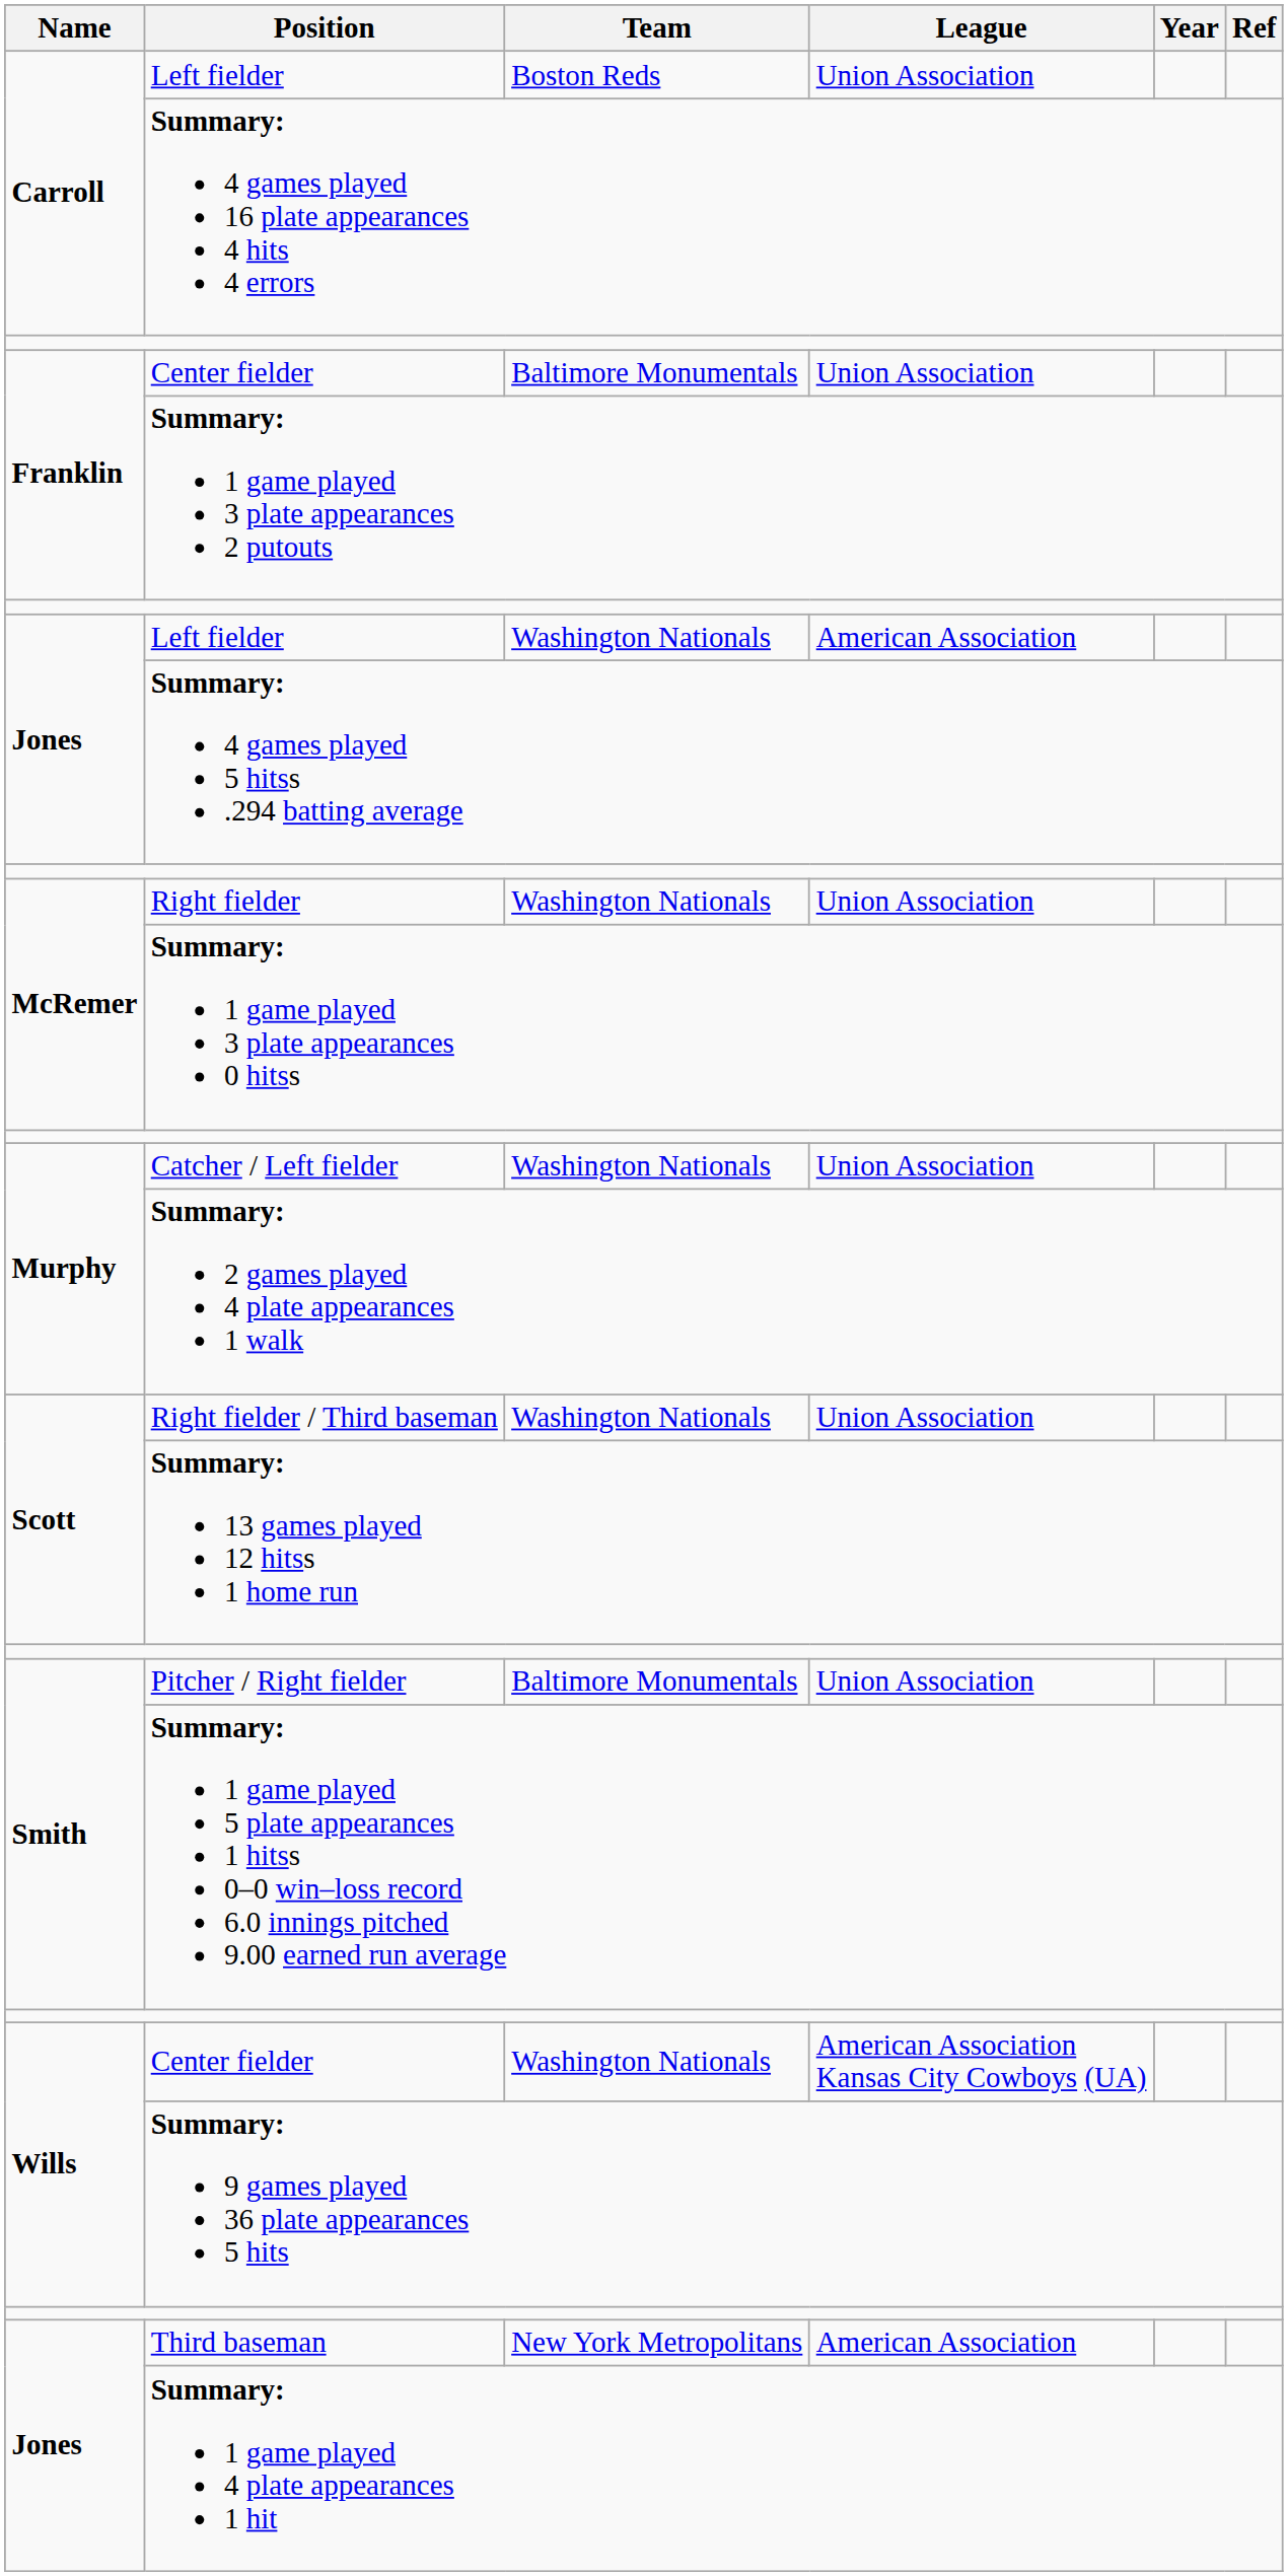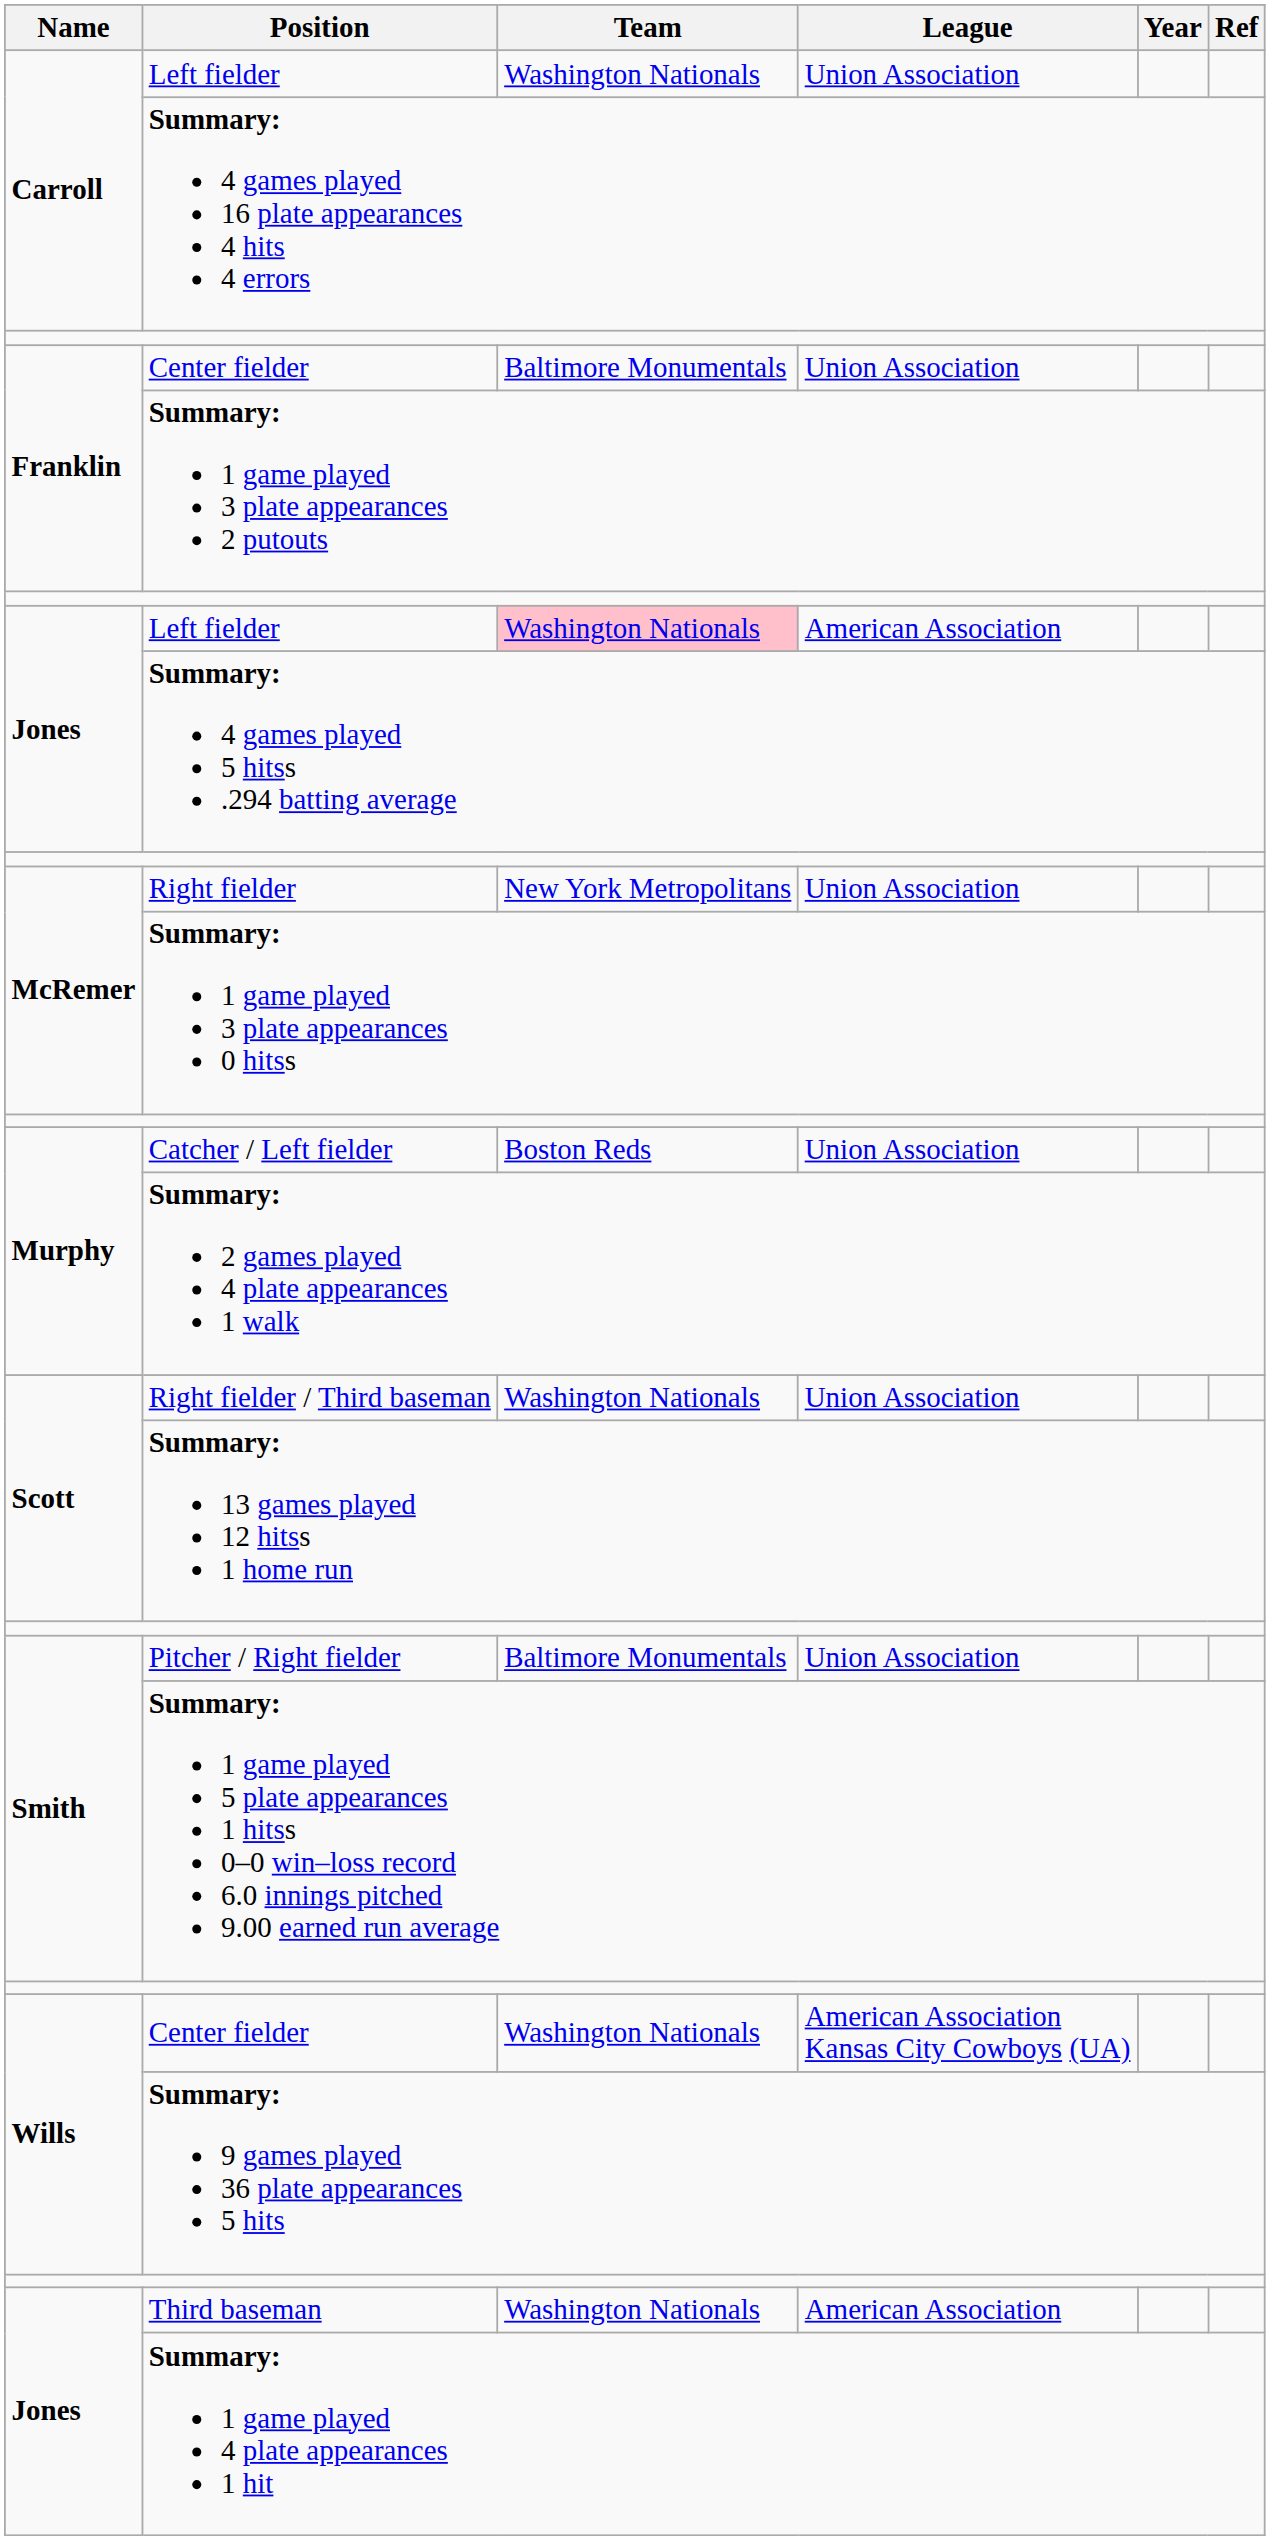Left fielder / Union Association | Team: Boston Reds -> Washington Nationals
Left fielder / American Association | Team: no background -> pink background
Right fielder | Team: Washington Nationals -> New York Metropolitans
Catcher / Left fielder | Team: Washington Nationals -> Boston Reds
Third baseman | Team: New York Metropolitans -> Washington Nationals
